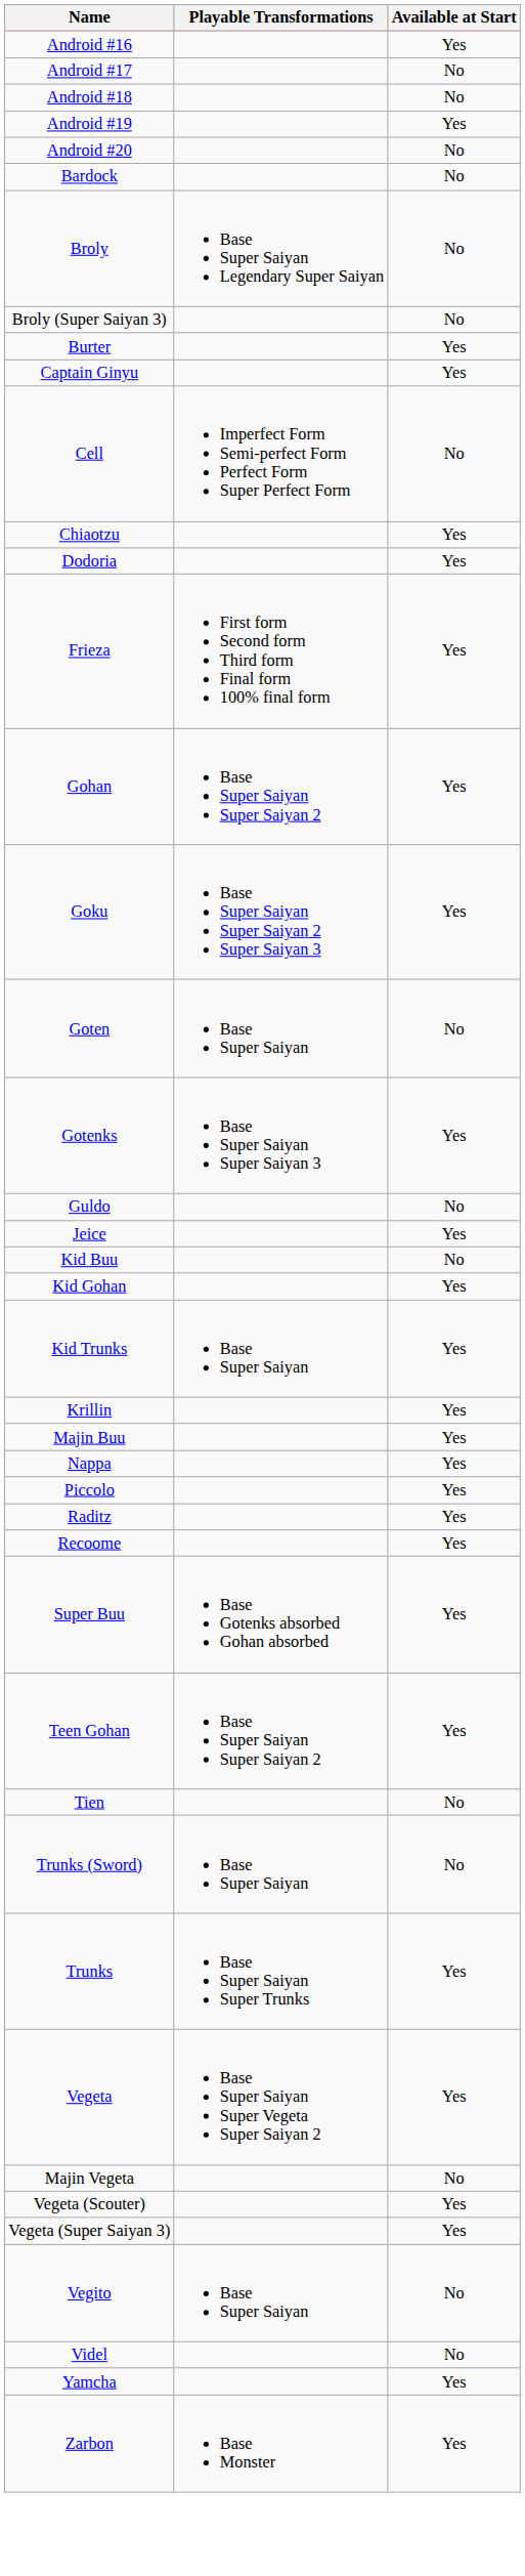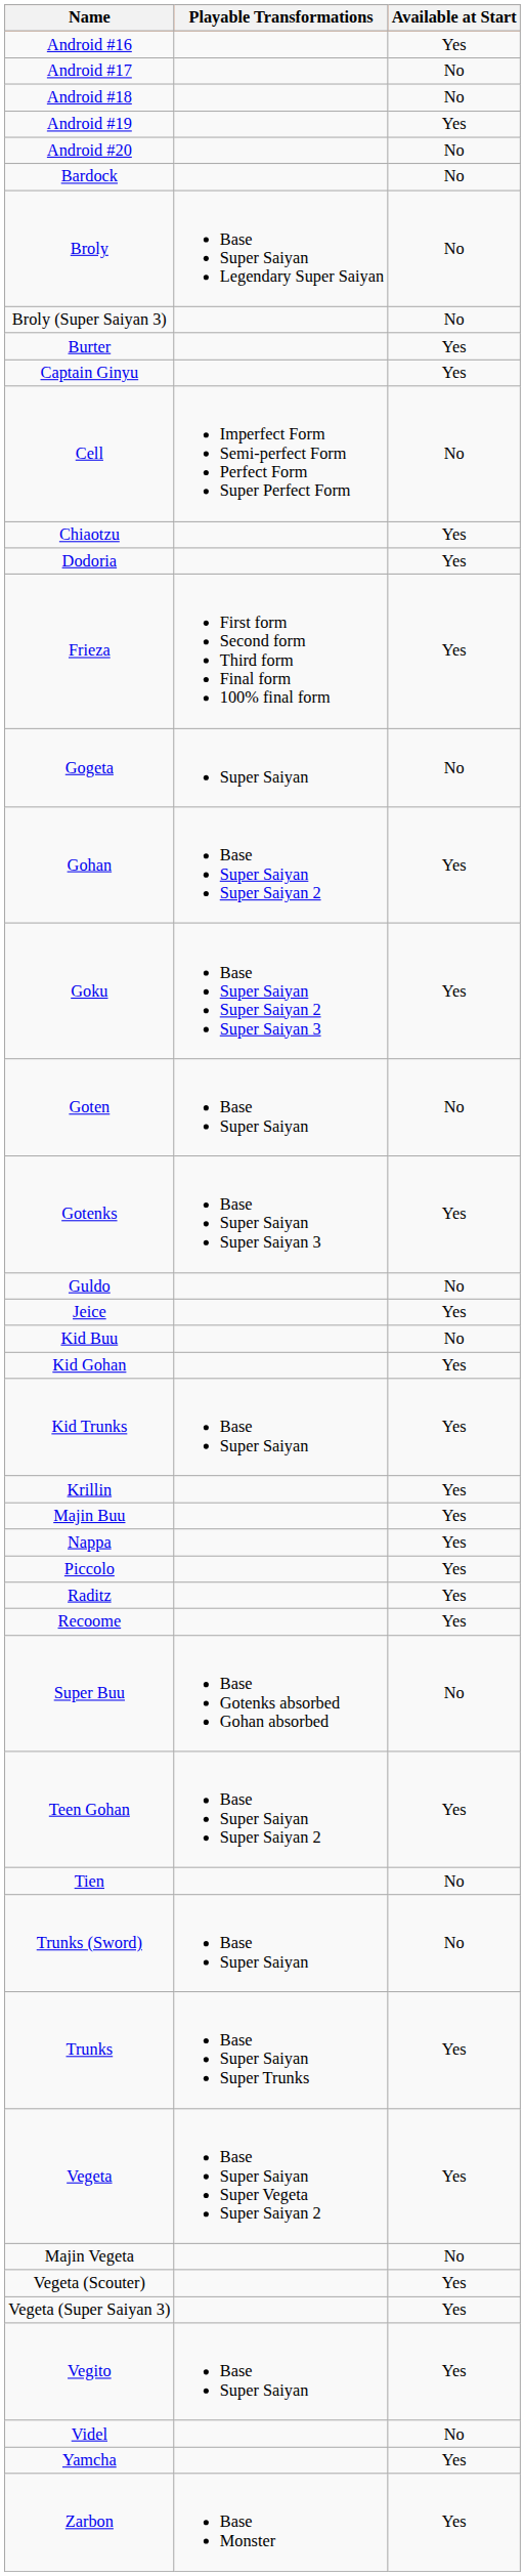+ row: Gogeta | Super Saiyan | No
Super Buu | Available at Start: Yes -> No
Vegito | Available at Start: No -> Yes
